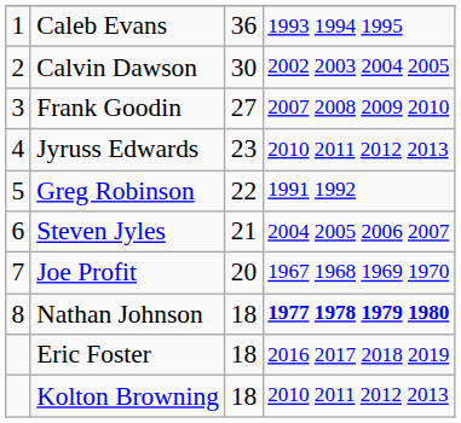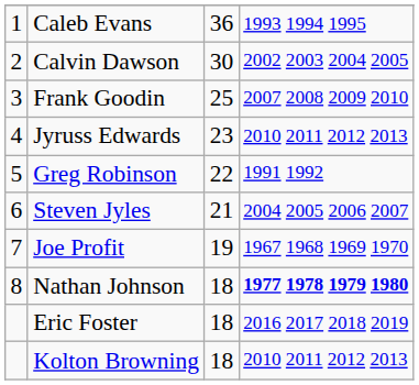Frank Goodin | column 3: 27 -> 25
Joe Profit | column 3: 20 -> 19
